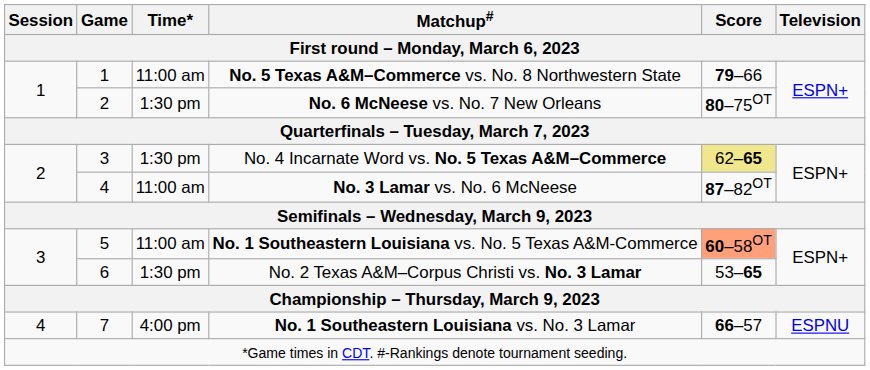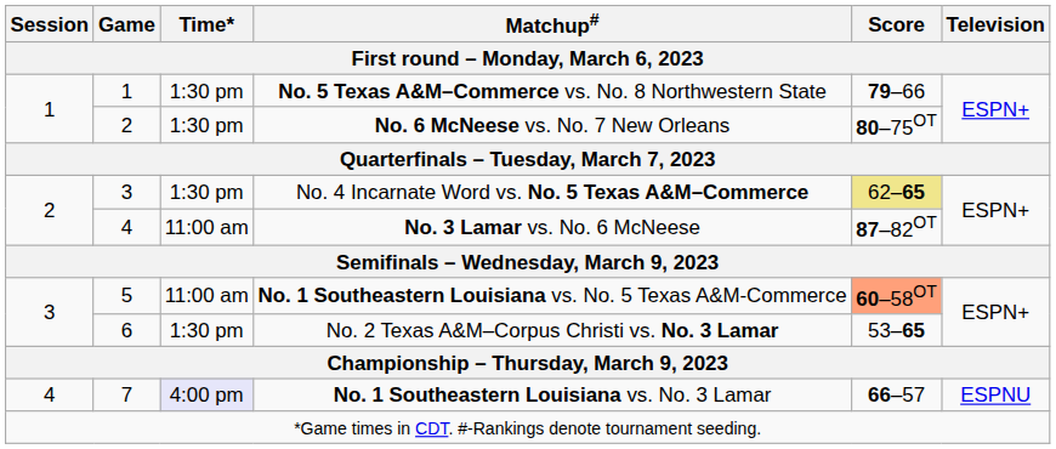No. 5 Texas A&M–Commerce vs. No. 8 Northwestern State | Time*: 11:00 am -> 1:30 pm
No. 1 Southeastern Louisiana vs. No. 3 Lamar | Time*: no background -> lavender background
